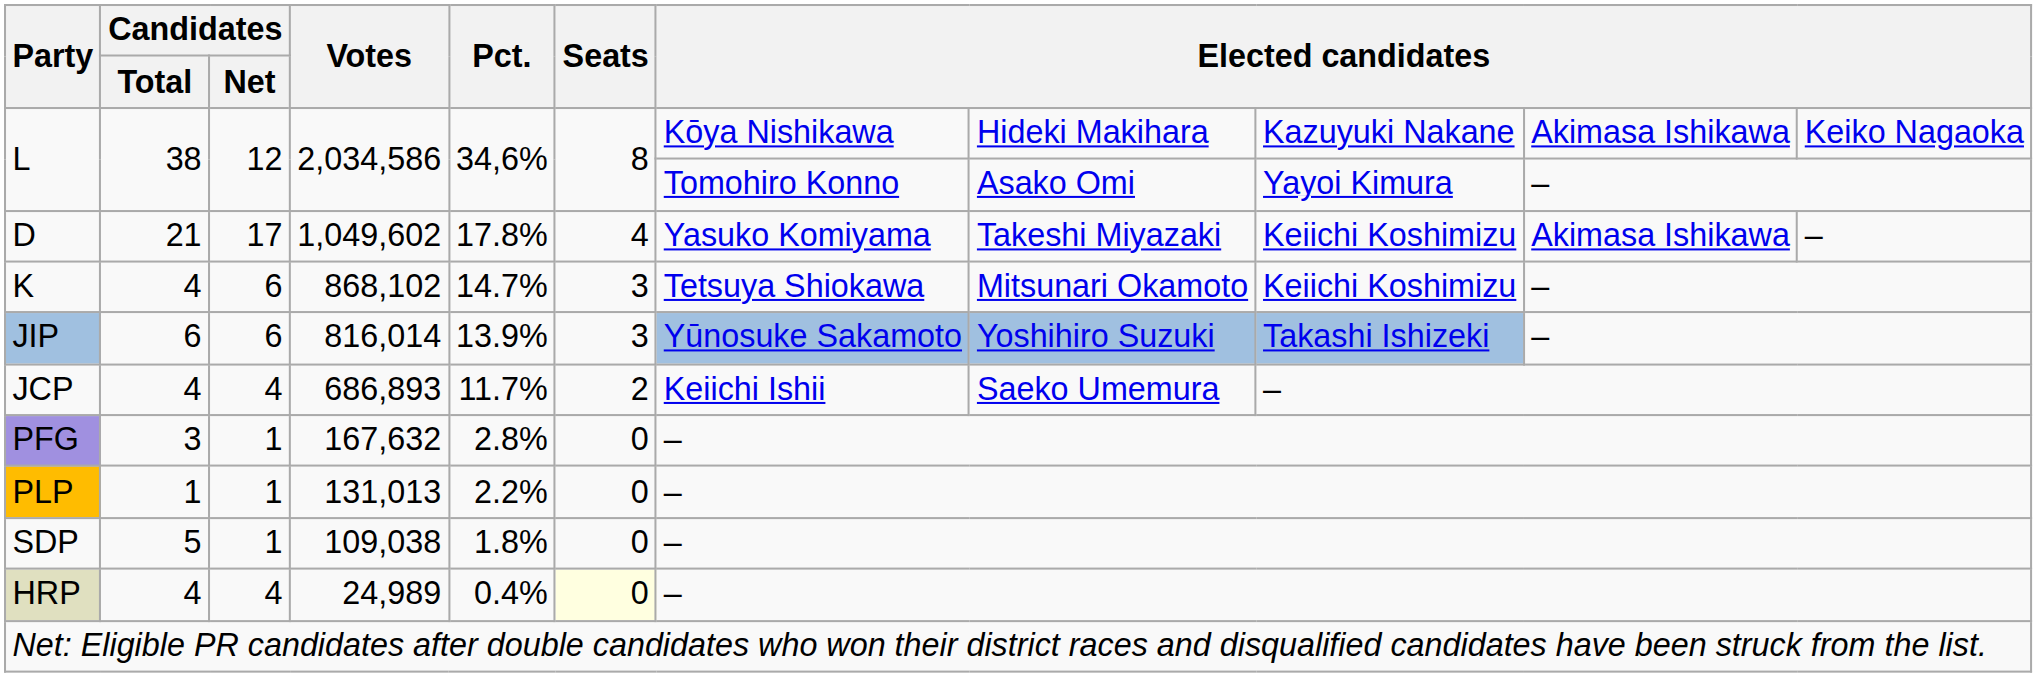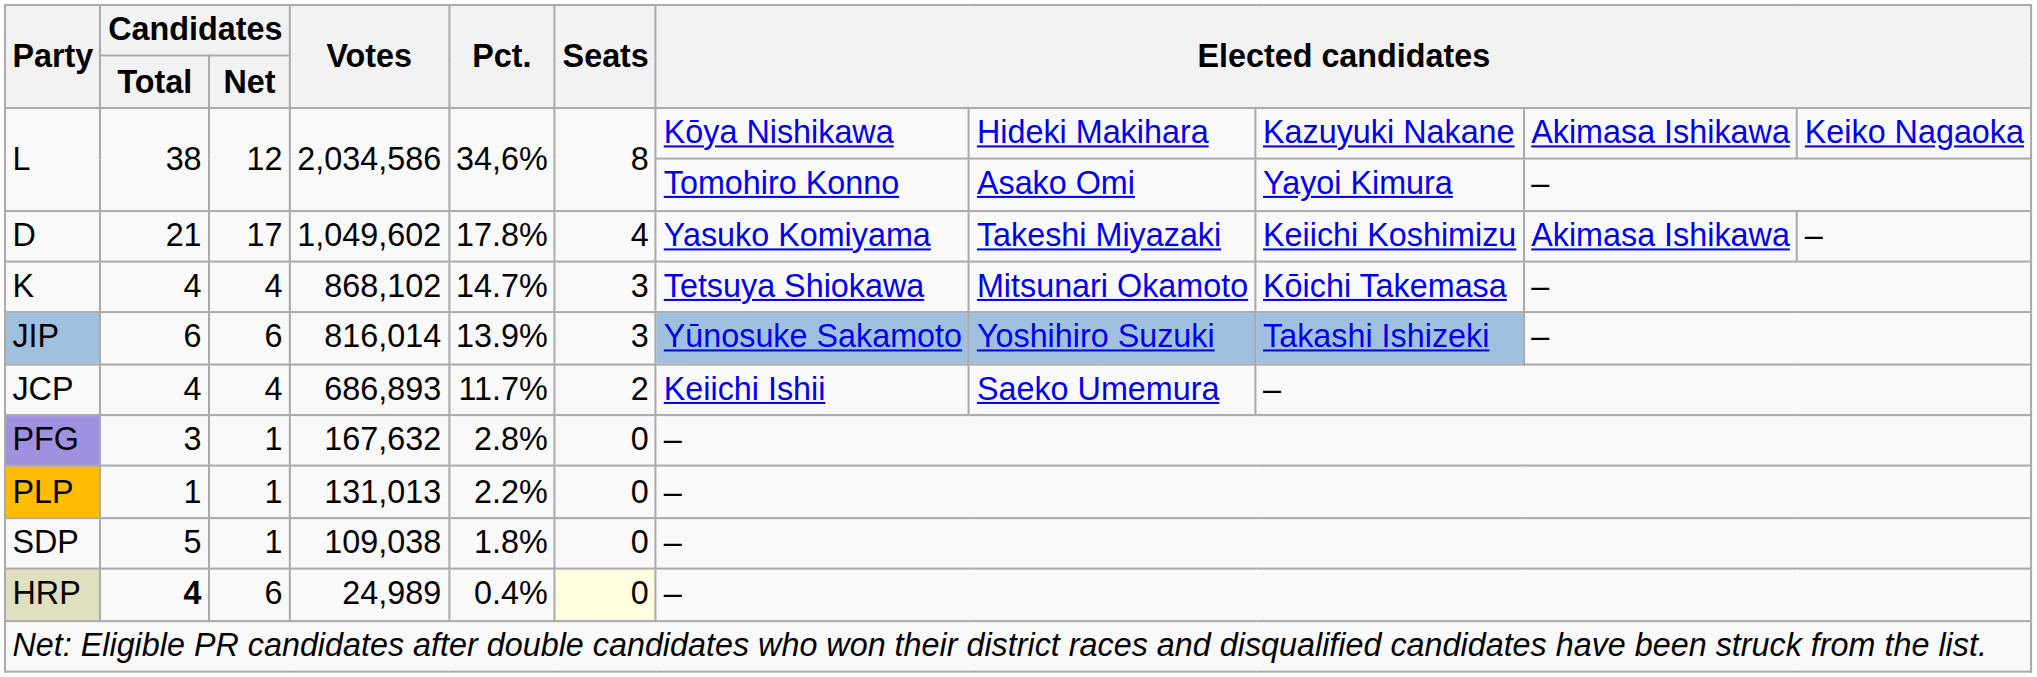K | Candidates / Net: 6 -> 4
K | column 9: Keiichi Koshimizu -> Kōichi Takemasa
HRP | Candidates / Total: normal -> bold
HRP | Candidates / Net: 4 -> 6
